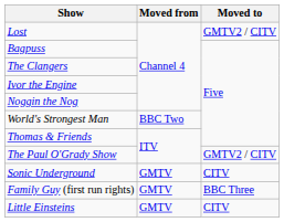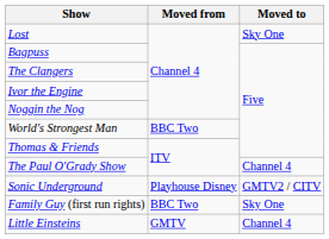Lost | Moved to: GMTV2 / CITV -> Sky One
The Paul O'Grady Show | Moved to: GMTV2 / CITV -> Channel 4
Sonic Underground | Moved from: GMTV -> Playhouse Disney
Sonic Underground | Moved to: CITV -> GMTV2 / CITV
Family Guy (first run rights) | Moved from: GMTV -> BBC Two
Family Guy (first run rights) | Moved to: BBC Three -> Sky One
Little Einsteins | Moved to: CITV -> Channel 4
